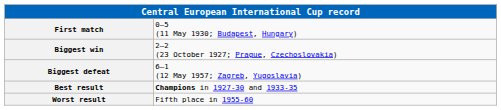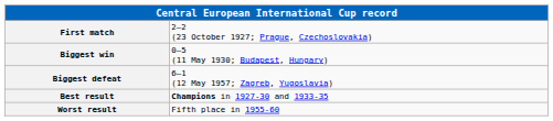First match | column 2: 0–5 (11 May 1930; Budapest, Hungary) -> 2–2 (23 October 1927; Prague, Czechoslovakia)
Biggest win | column 2: 2–2 (23 October 1927; Prague, Czechoslovakia) -> 0–5 (11 May 1930; Budapest, Hungary)
